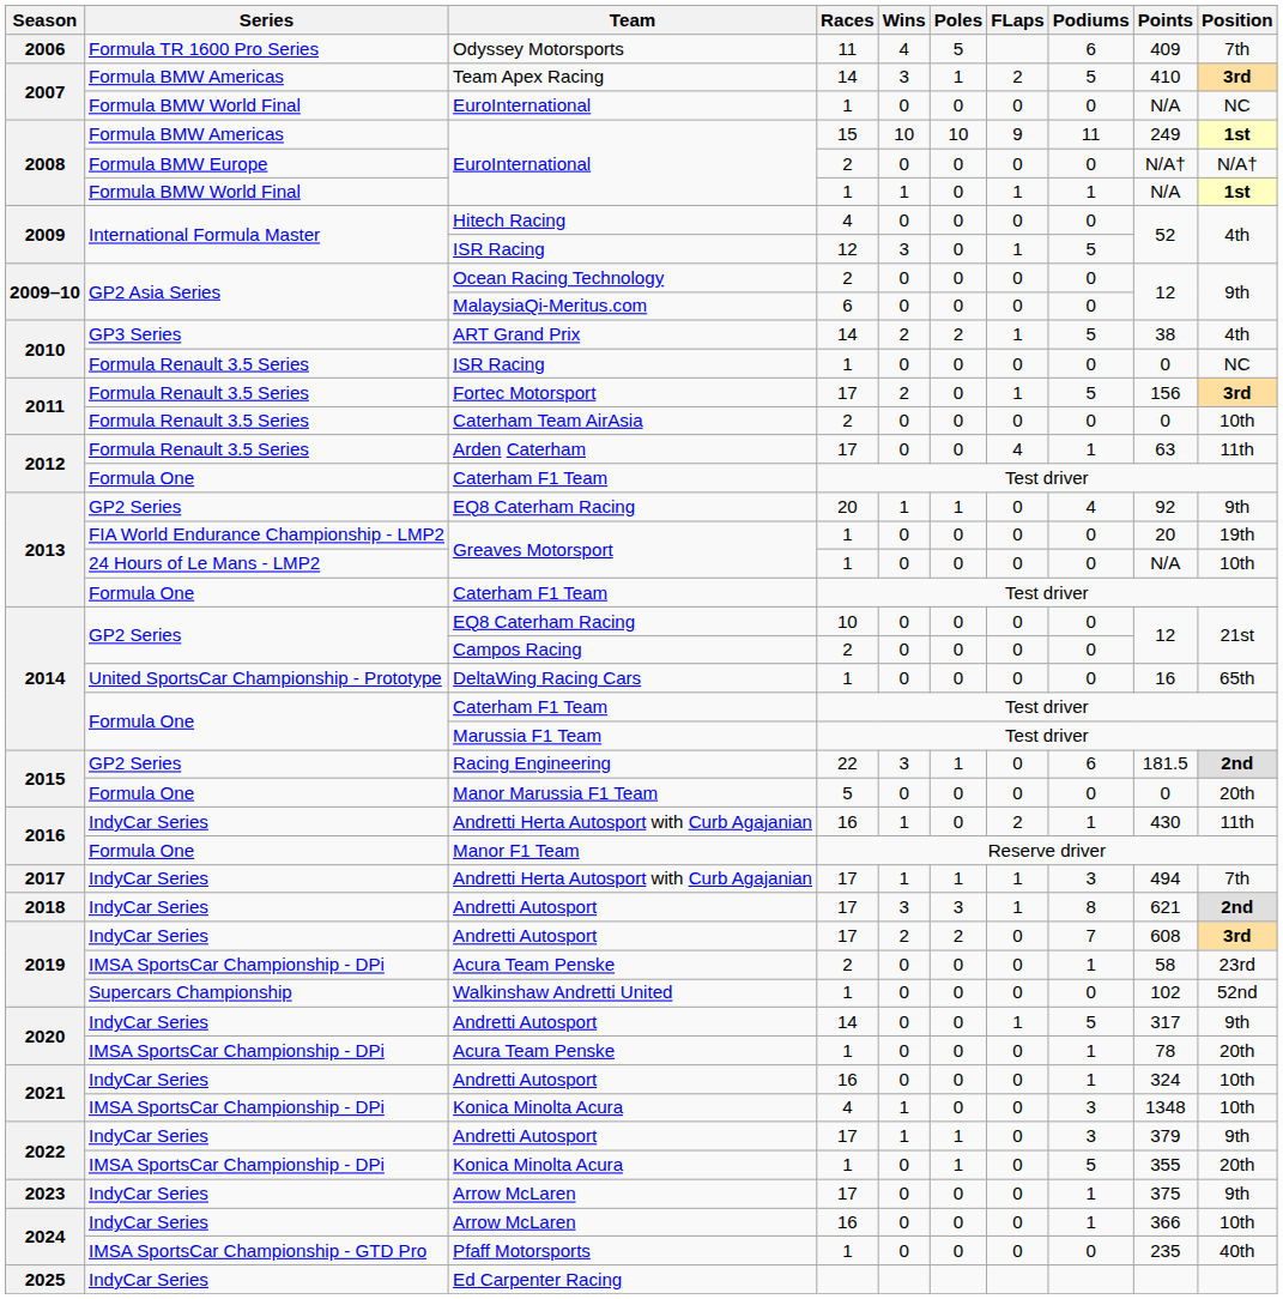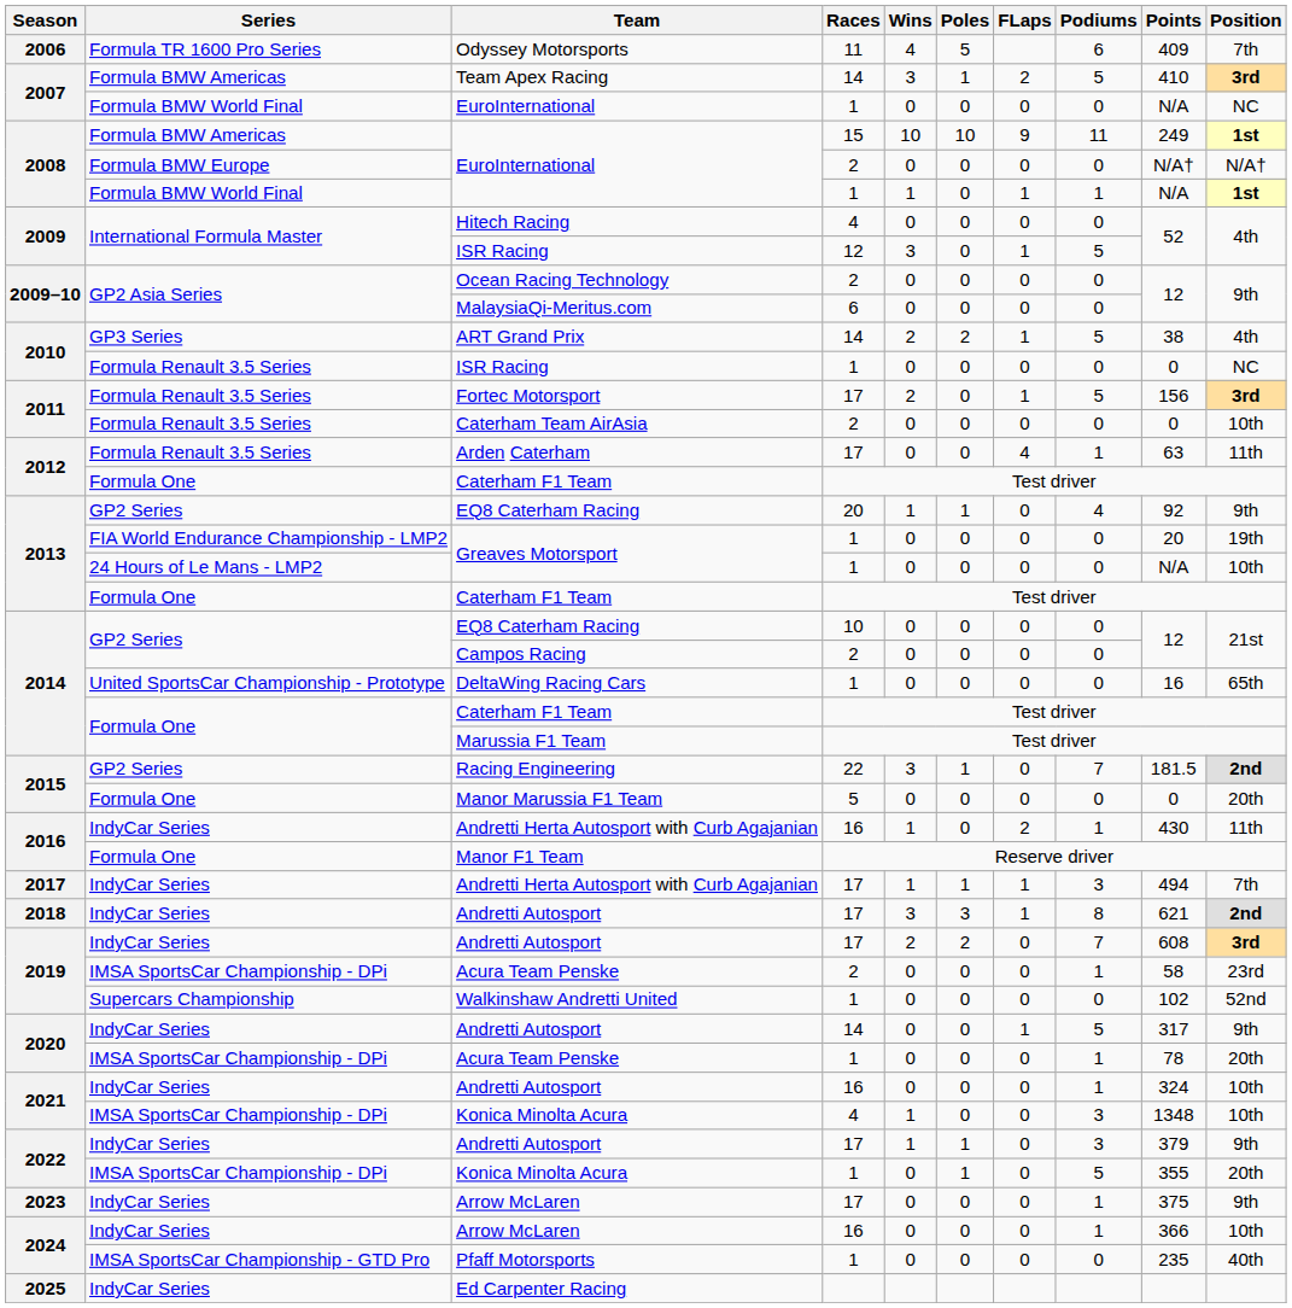Racing Engineering | Podiums: 6 -> 7
